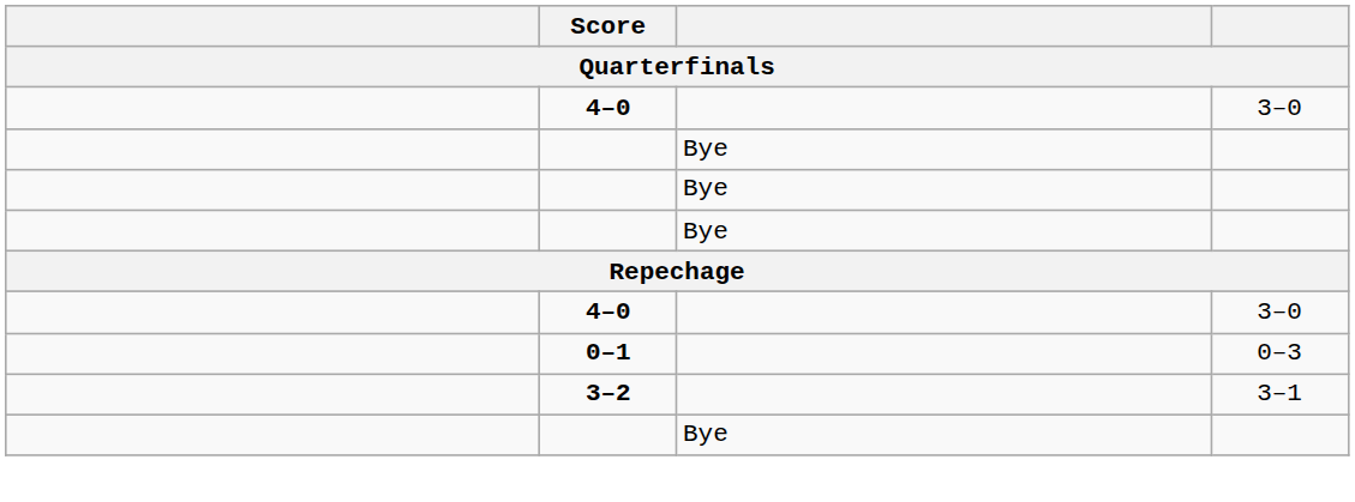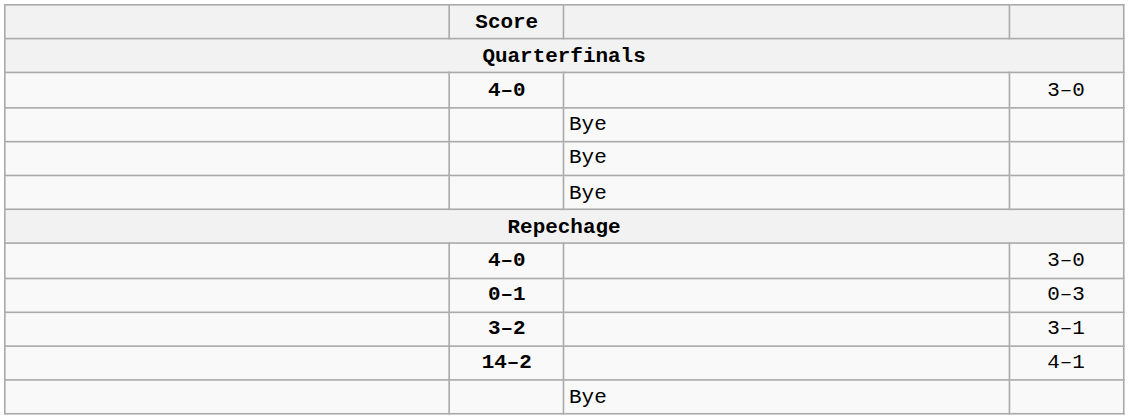+ row: 14–2 | 4–1
